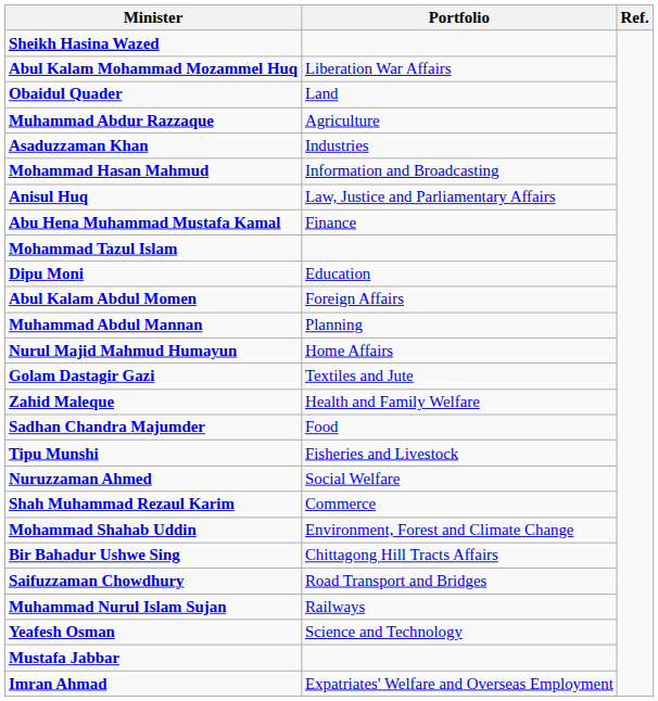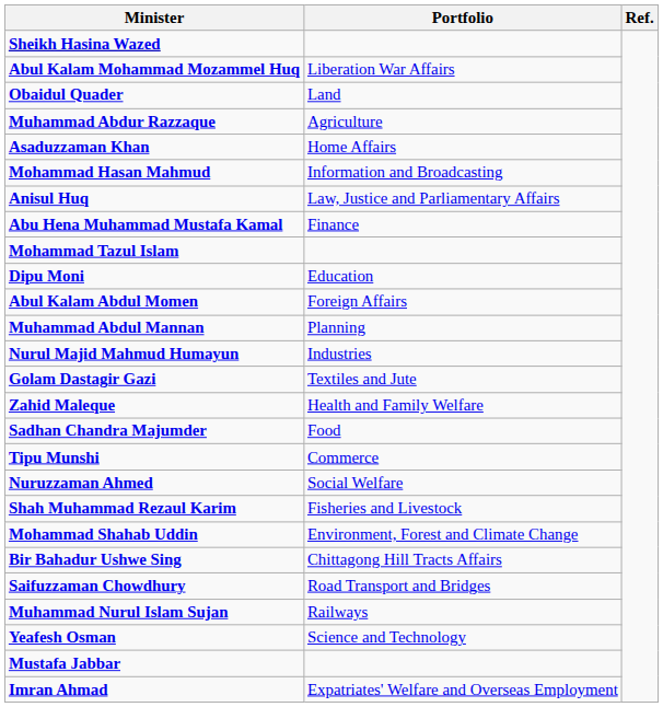Asaduzzaman Khan | Portfolio: Industries -> Home Affairs
Nurul Majid Mahmud Humayun | Portfolio: Home Affairs -> Industries
Tipu Munshi | Portfolio: Fisheries and Livestock -> Commerce
Shah Muhammad Rezaul Karim | Portfolio: Commerce -> Fisheries and Livestock
